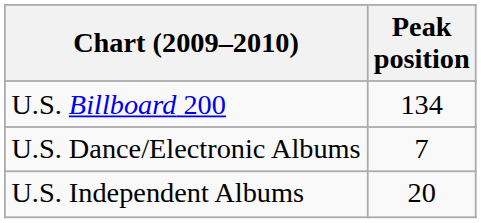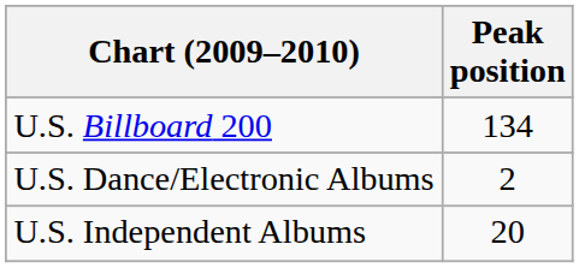U.S. Dance/Electronic Albums | Peak position: 7 -> 2
